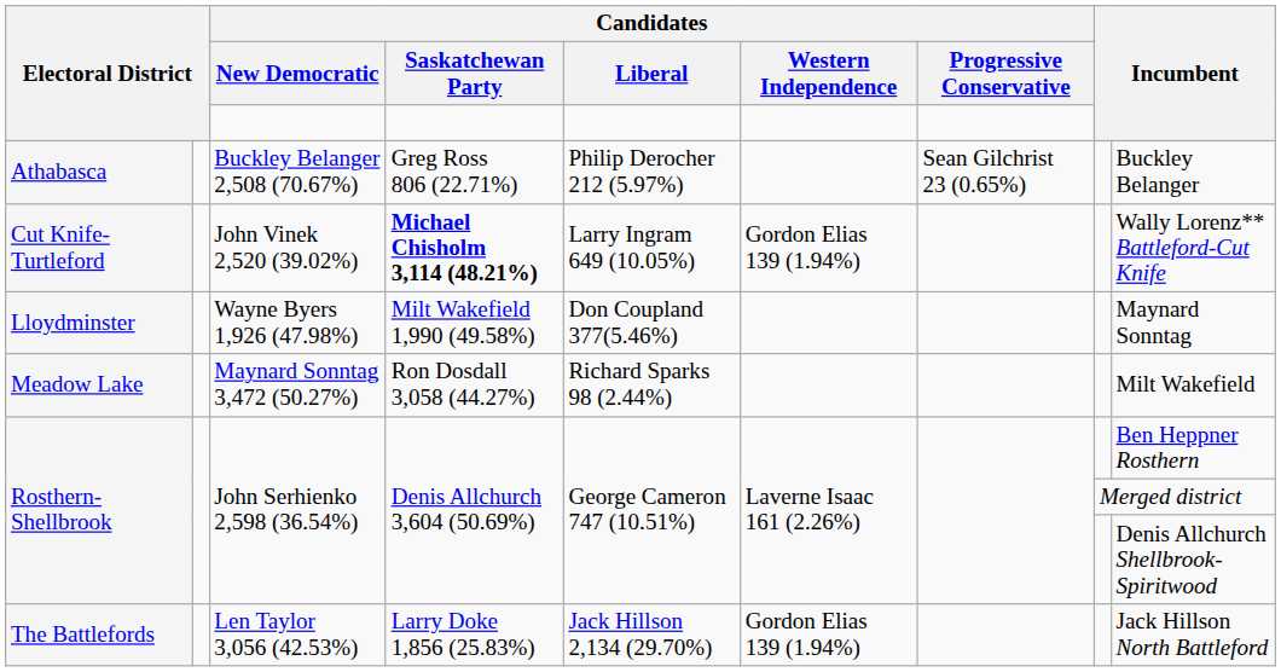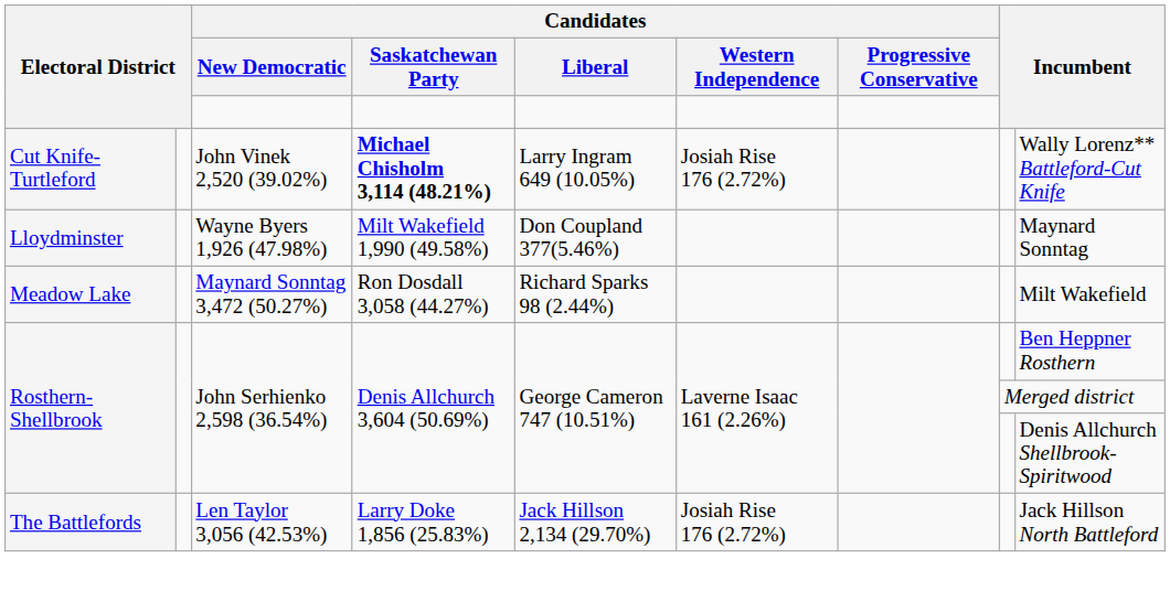- row: Athabasca | Buckley Belanger 2,508 (70.67%) | Greg Ross 806 (22.71%) | Philip Derocher 212 (5.97%) | Sean Gilchrist 23 (0.65%) | Buckley Belanger
Cut Knife-Turtleford | Candidates / Western Independence: Gordon Elias 139 (1.94%) -> Josiah Rise 176 (2.72%)
The Battlefords | Candidates / Western Independence: Gordon Elias 139 (1.94%) -> Josiah Rise 176 (2.72%)
